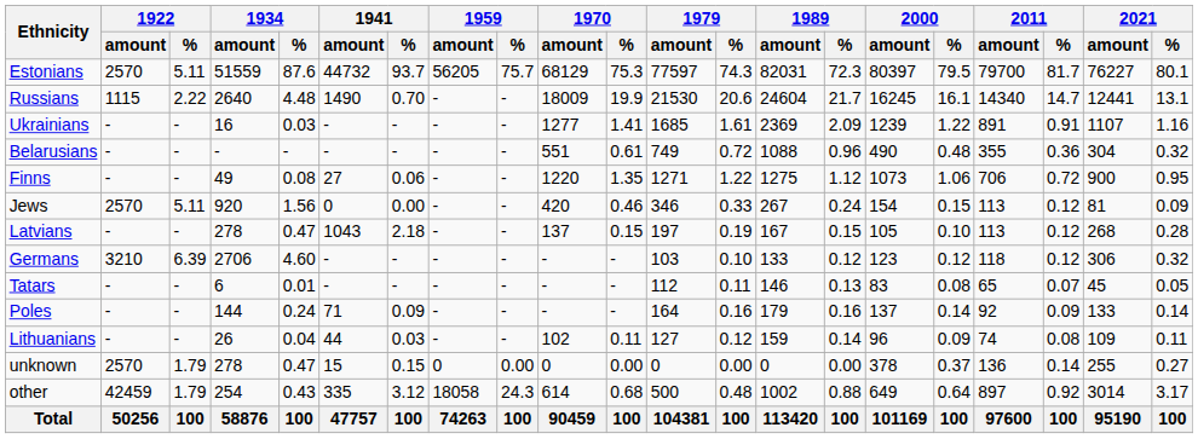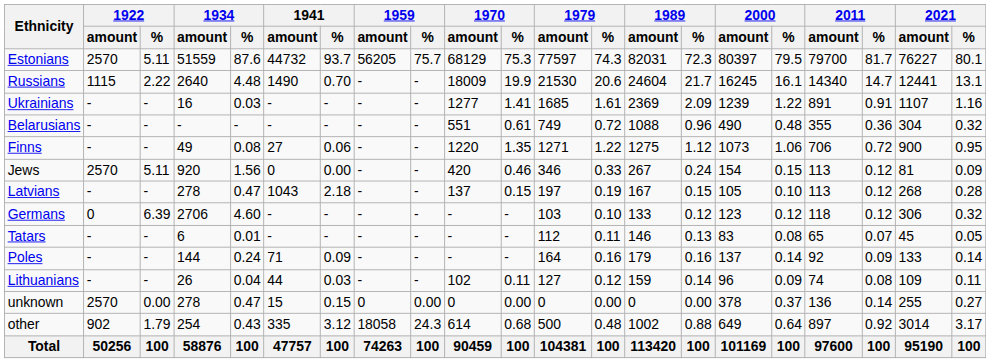Germans | 1922 / amount: 3210 -> 0
unknown | 1922 / %: 1.79 -> 0.00
other | 1922 / amount: 42459 -> 902
